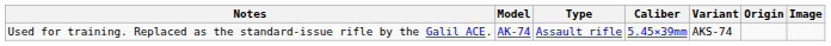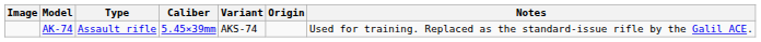columns swapped: Image <-> Notes
